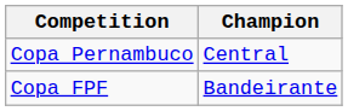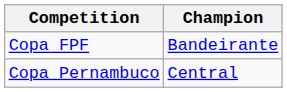rows swapped: Copa FPF <-> Copa Pernambuco
